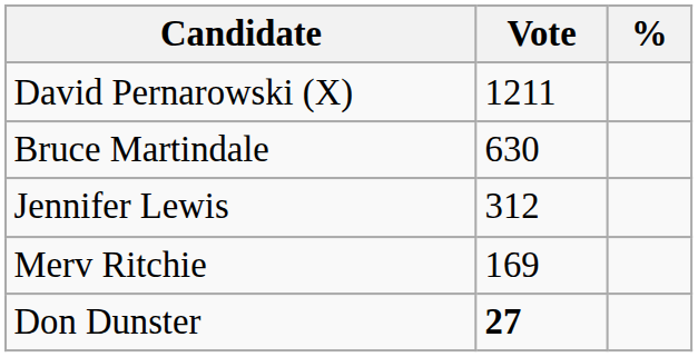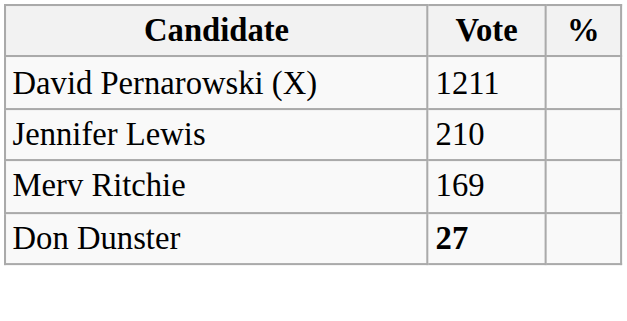- row: Bruce Martindale | 630
Jennifer Lewis | Vote: 312 -> 210
